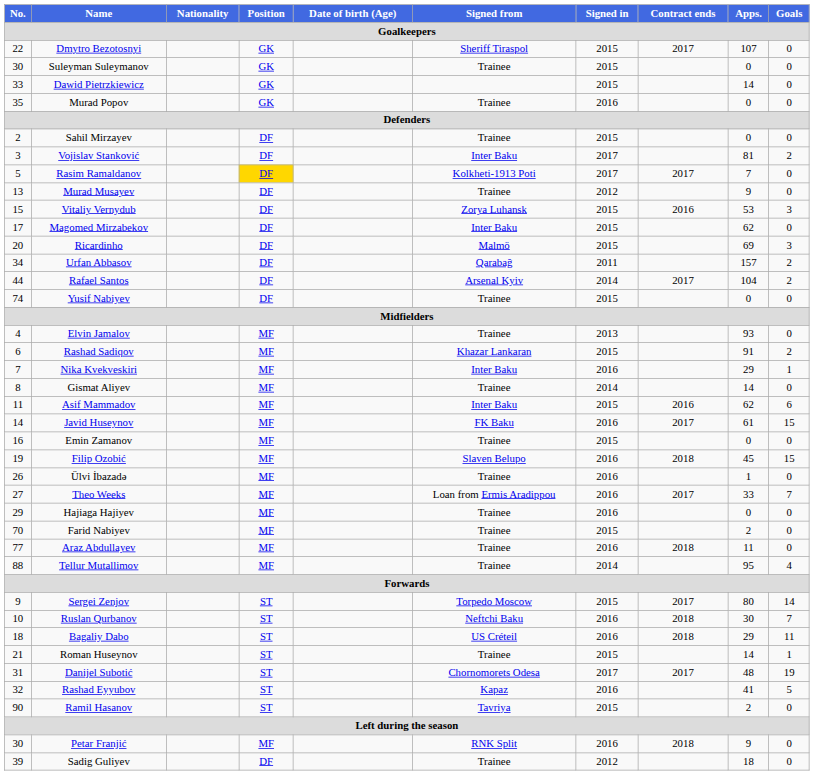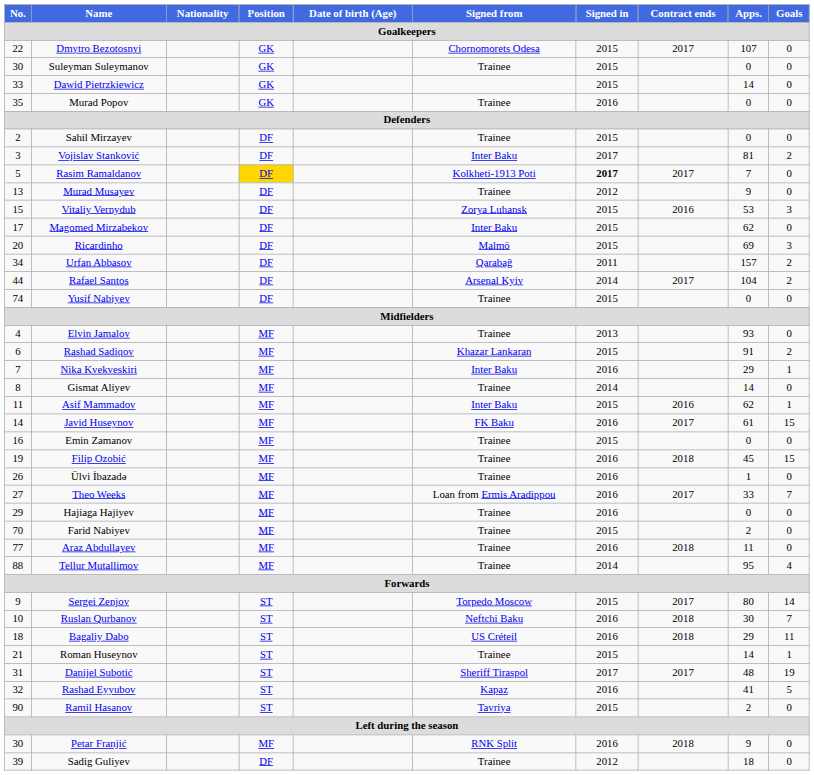Dmytro Bezotosnyi | Signed from: Sheriff Tiraspol -> Chornomorets Odesa
Rasim Ramaldanov | Signed in: normal -> bold
Asif Mammadov | Goals: 6 -> 1
Filip Ozobić | Signed from: Slaven Belupo -> Trainee
Danijel Subotić | Signed from: Chornomorets Odesa -> Sheriff Tiraspol
